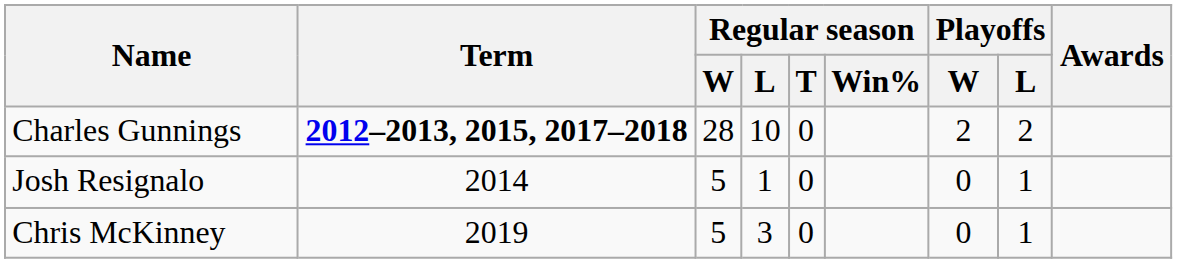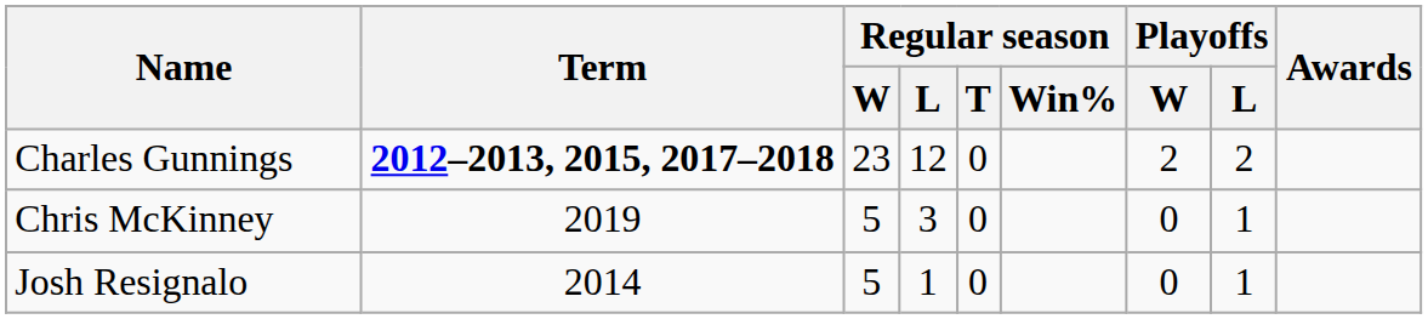Charles Gunnings | Regular season / W: 28 -> 23
Charles Gunnings | Regular season / L: 10 -> 12
rows swapped: Josh Resignalo <-> Chris McKinney
